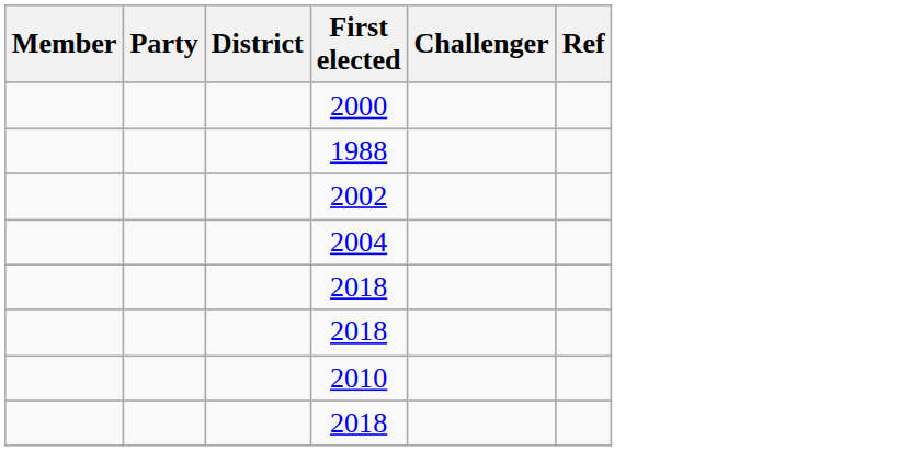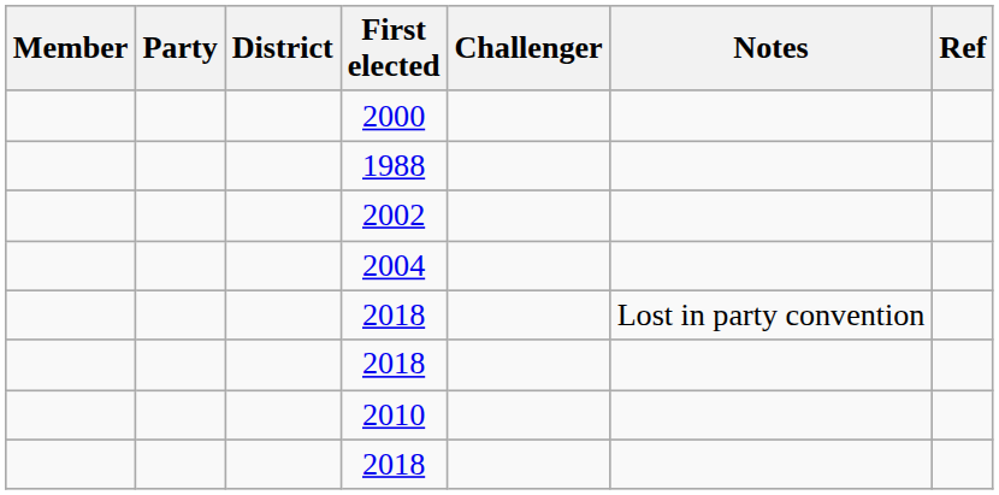+ column: Notes | Lost in party convention
